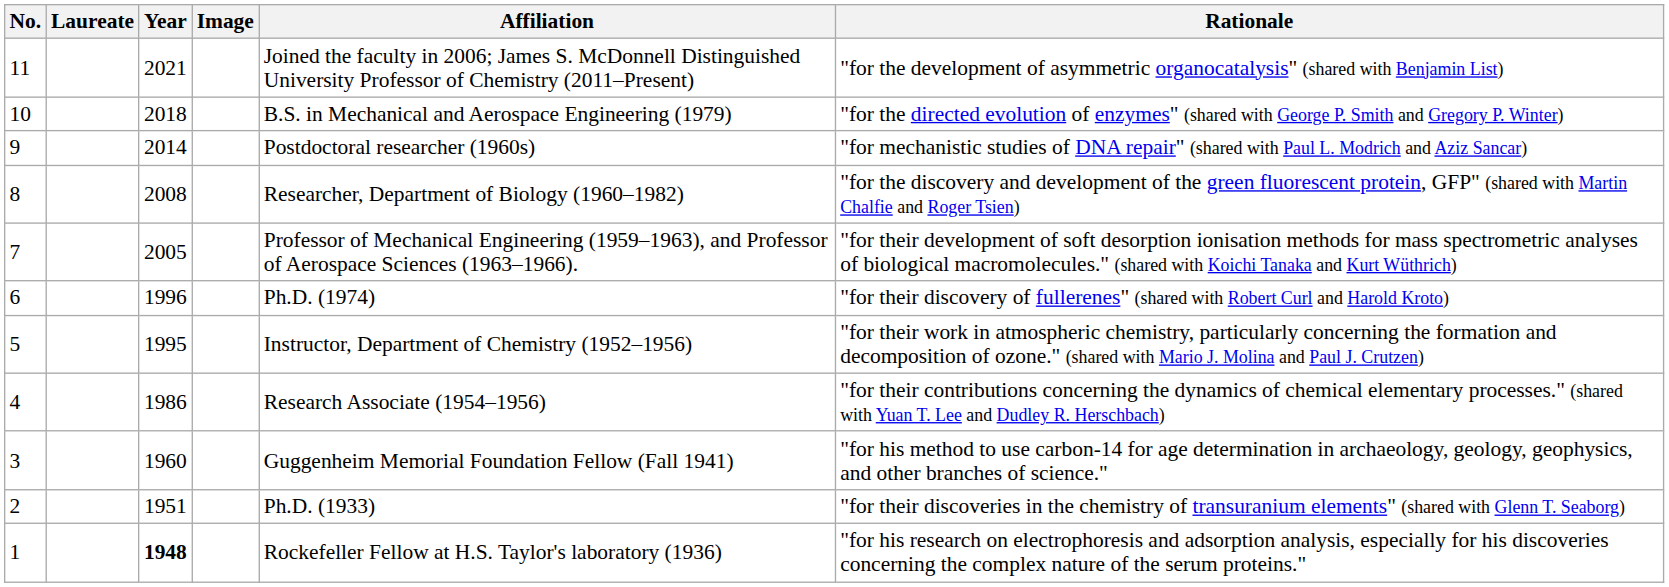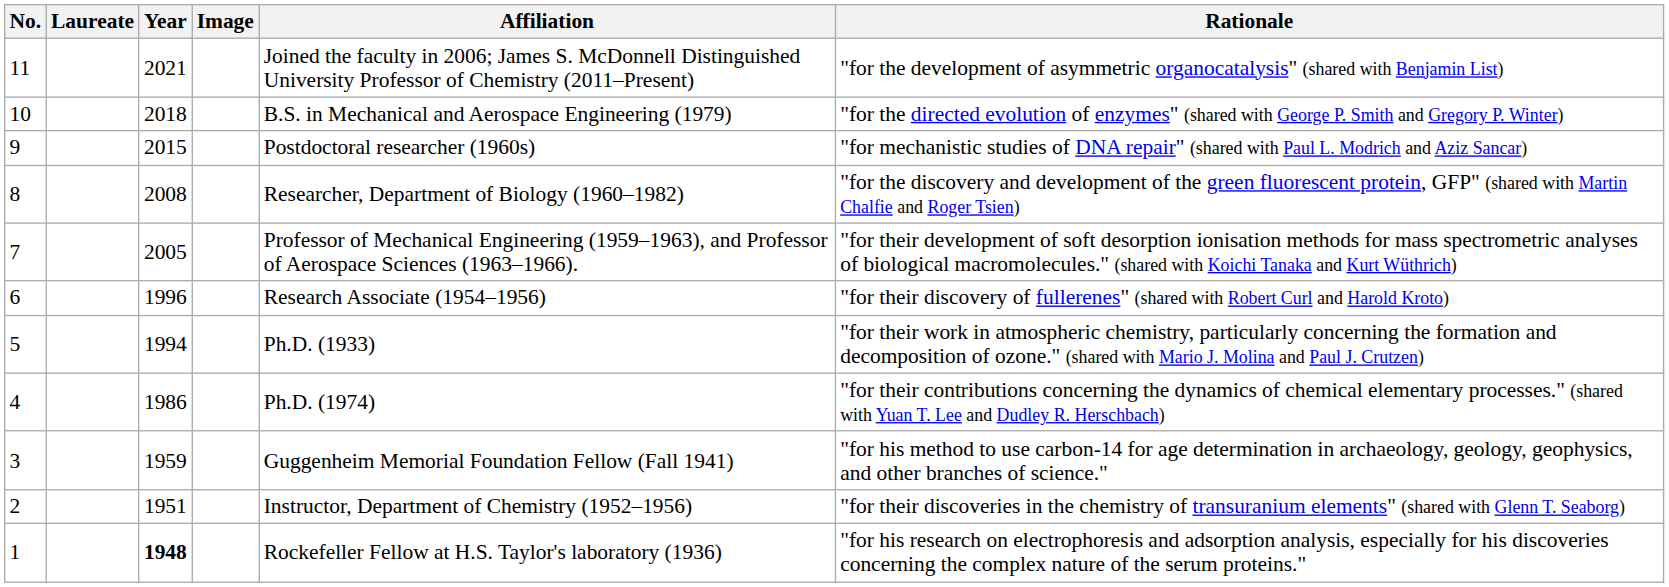9 | Year: 2014 -> 2015
6 | Affiliation: Ph.D. (1974) -> Research Associate (1954–1956)
5 | Year: 1995 -> 1994
5 | Affiliation: Instructor, Department of Chemistry (1952–1956) -> Ph.D. (1933)
4 | Affiliation: Research Associate (1954–1956) -> Ph.D. (1974)
3 | Year: 1960 -> 1959
2 | Affiliation: Ph.D. (1933) -> Instructor, Department of Chemistry (1952–1956)
